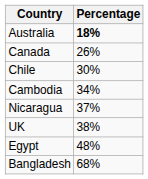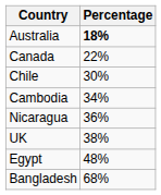Canada | Percentage: 26% -> 22%
Nicaragua | Percentage: 37% -> 36%
